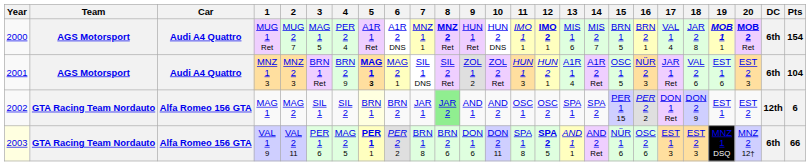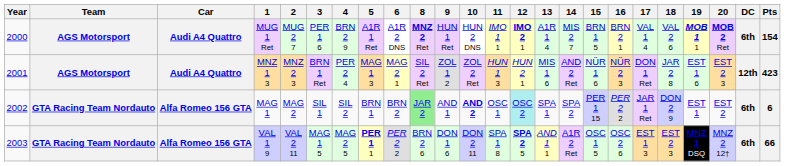- column: 7 | MNZ 1 1 | SIL 1 DNS | JAR 1 | BRN 1 8
MUG 1 Ret | 3: MAG 1 5 -> PER 1 6
MUG 1 Ret | 4: PER 2 4 -> BRN 2 9
MUG 1 Ret | 13: MIS 1 6 -> A1R 1 4
MUG 1 Ret | 18: JAR 2 8 -> VAL 2 6
MNZ 1 3 | 4: BRN 2 9 -> PER 2 4
MNZ 1 3 | 5: bold -> normal
MNZ 1 3 | 13: A1R 1 4 -> MIS 1 6
MNZ 1 3 | 14: A1R 2 Ret -> AND 2 Ret
MNZ 1 3 | 15: OSC 1 5 -> NÜR 1 6
MNZ 1 3 | 17: JAR 1 Ret -> DON 1 Ret
MNZ 1 3 | 18: VAL 2 6 -> JAR 2 8
MNZ 1 3 | DC: 6th -> 12th
MNZ 1 3 | Pts: 104 -> 423
MAG 1 | 5: lightyellow background -> no background
MAG 1 | 10: normal -> bold
MAG 1 | 12: no background -> paleturquoise background
MAG 1 | 17: DON 1 Ret -> JAR 1 Ret
MAG 1 | DC: 12th -> 6th
VAL 1 9 | Year: lightyellow background -> no background
VAL 1 9 | 3: PER 1 6 -> MAG 1 5
VAL 1 9 | 14: AND 2 Ret -> A1R 2 Ret
VAL 1 9 | 15: NÜR 1 6 -> OSC 1 5
